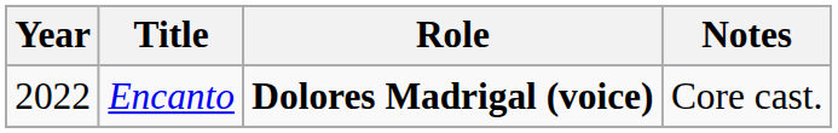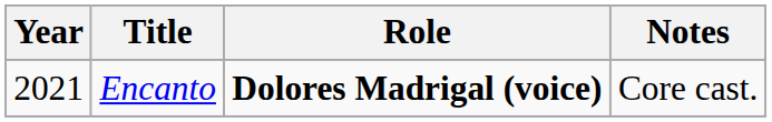Encanto | Year: 2022 -> 2021
